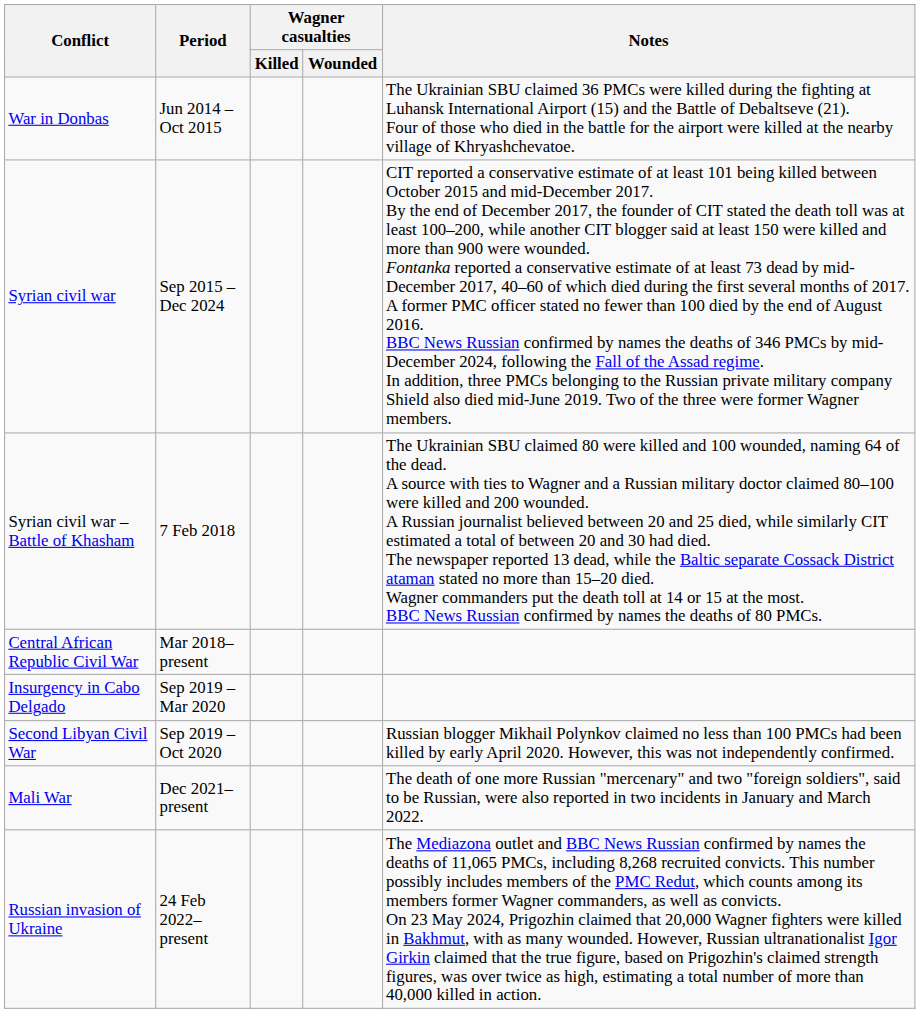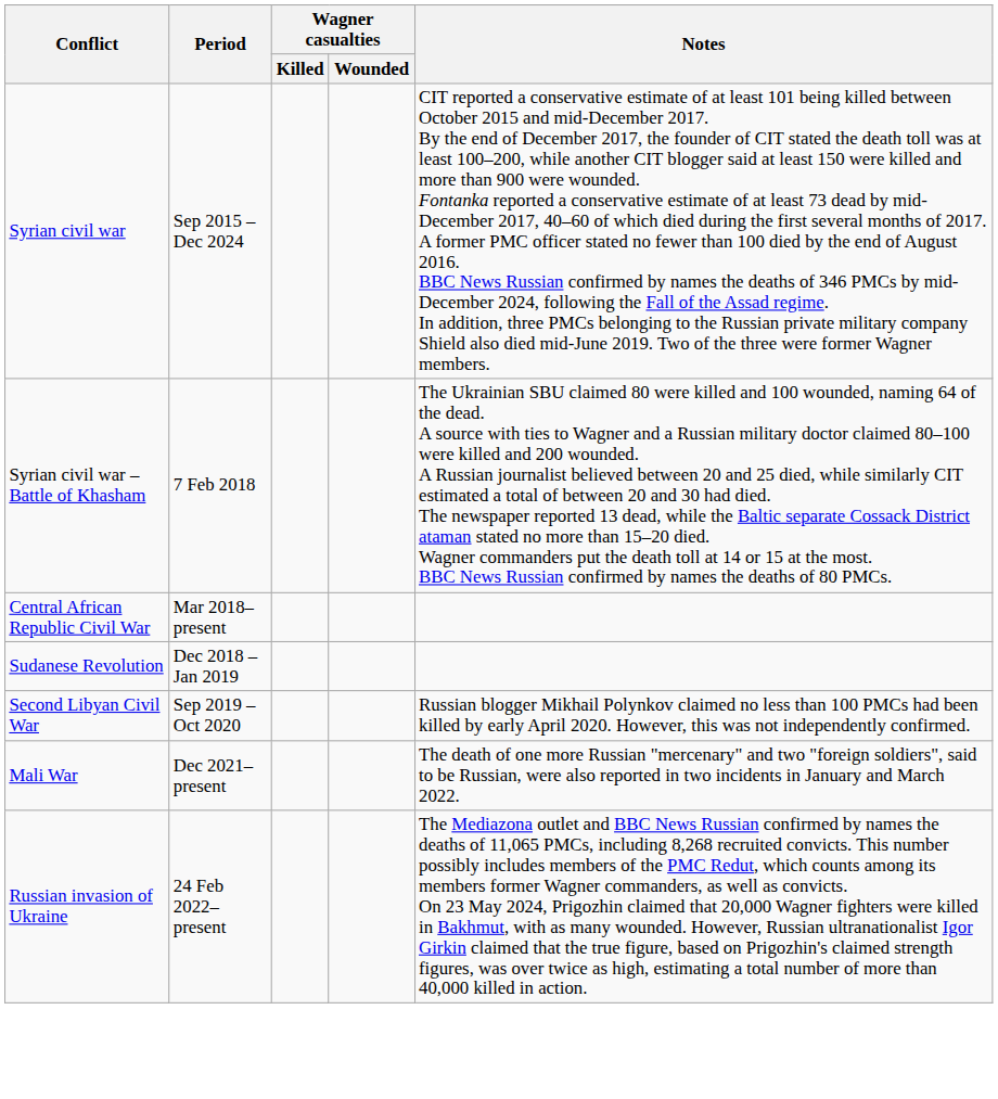- row: War in Donbas | Jun 2014 – Oct 2015 | The Ukrainian SBU claimed 36 PMCs were killed during the fighting at Luhansk International Airport (15) and the Battle of Debaltseve (21). Four of those who died in the battle for the airport were killed at the nearby village of Khryashchevatoe.
+ row: Sudanese Revolution | Dec 2018 – Jan 2019
- row: Insurgency in Cabo Delgado | Sep 2019 – Mar 2020
